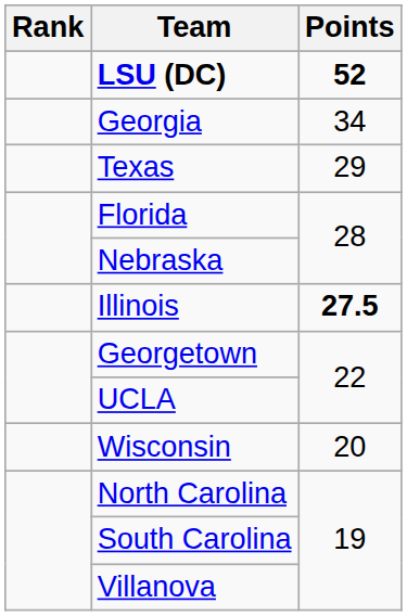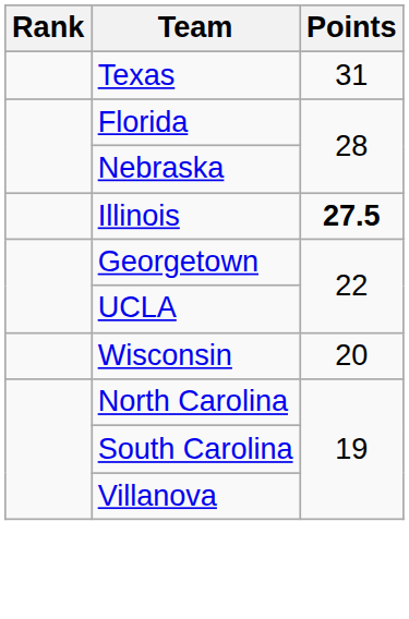- row: LSU (DC) | 52
- row: Georgia | 34
Texas | Points: 29 -> 31
